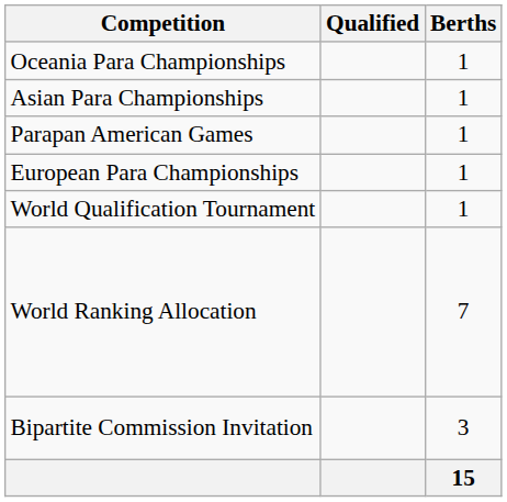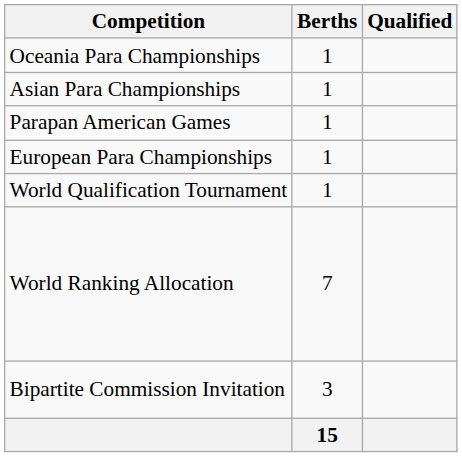columns swapped: Berths <-> Qualified
